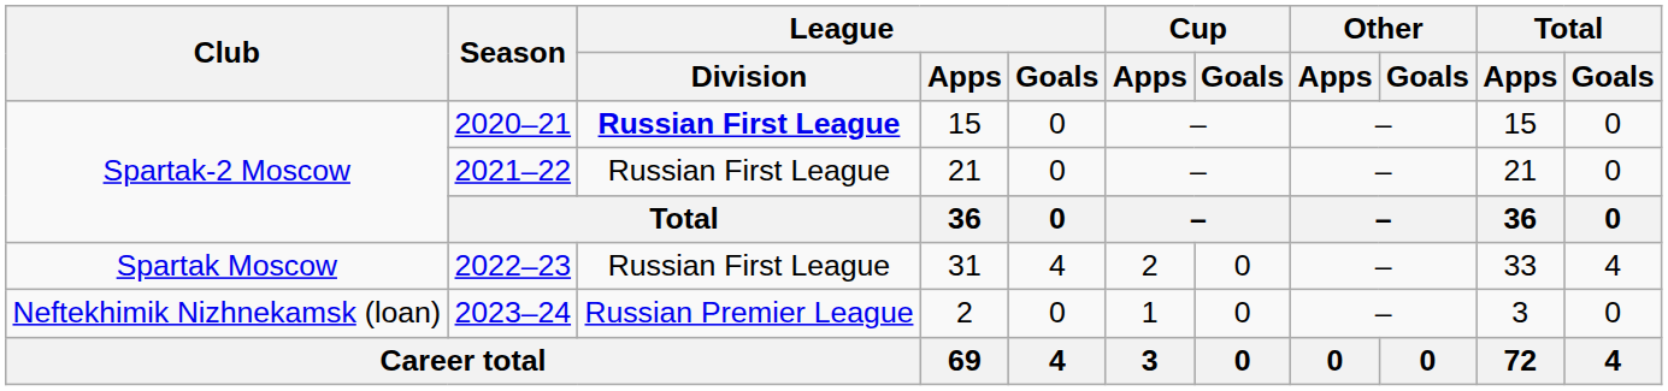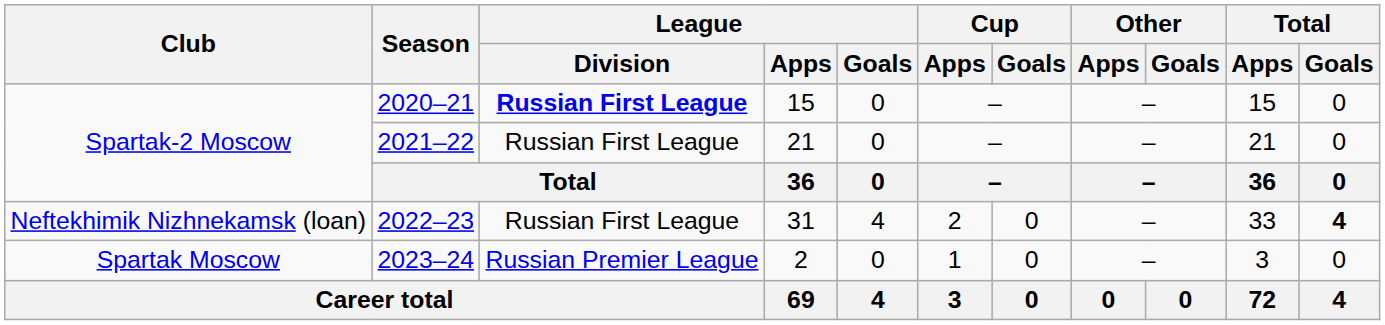2022–23 | Club: Spartak Moscow -> Neftekhimik Nizhnekamsk (loan)
2022–23 | Total / Goals: normal -> bold
2023–24 | Club: Neftekhimik Nizhnekamsk (loan) -> Spartak Moscow
